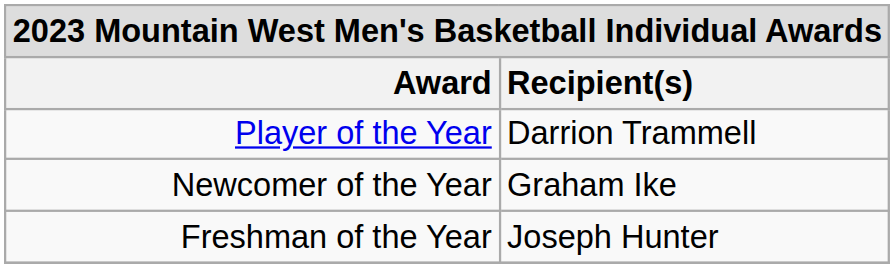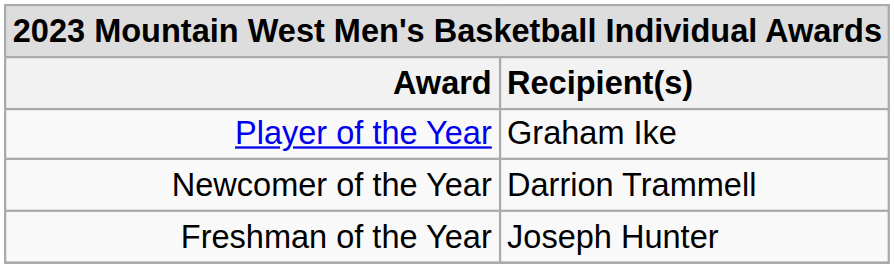Player of the Year | Recipient(s): Darrion Trammell -> Graham Ike
Newcomer of the Year | Recipient(s): Graham Ike -> Darrion Trammell
